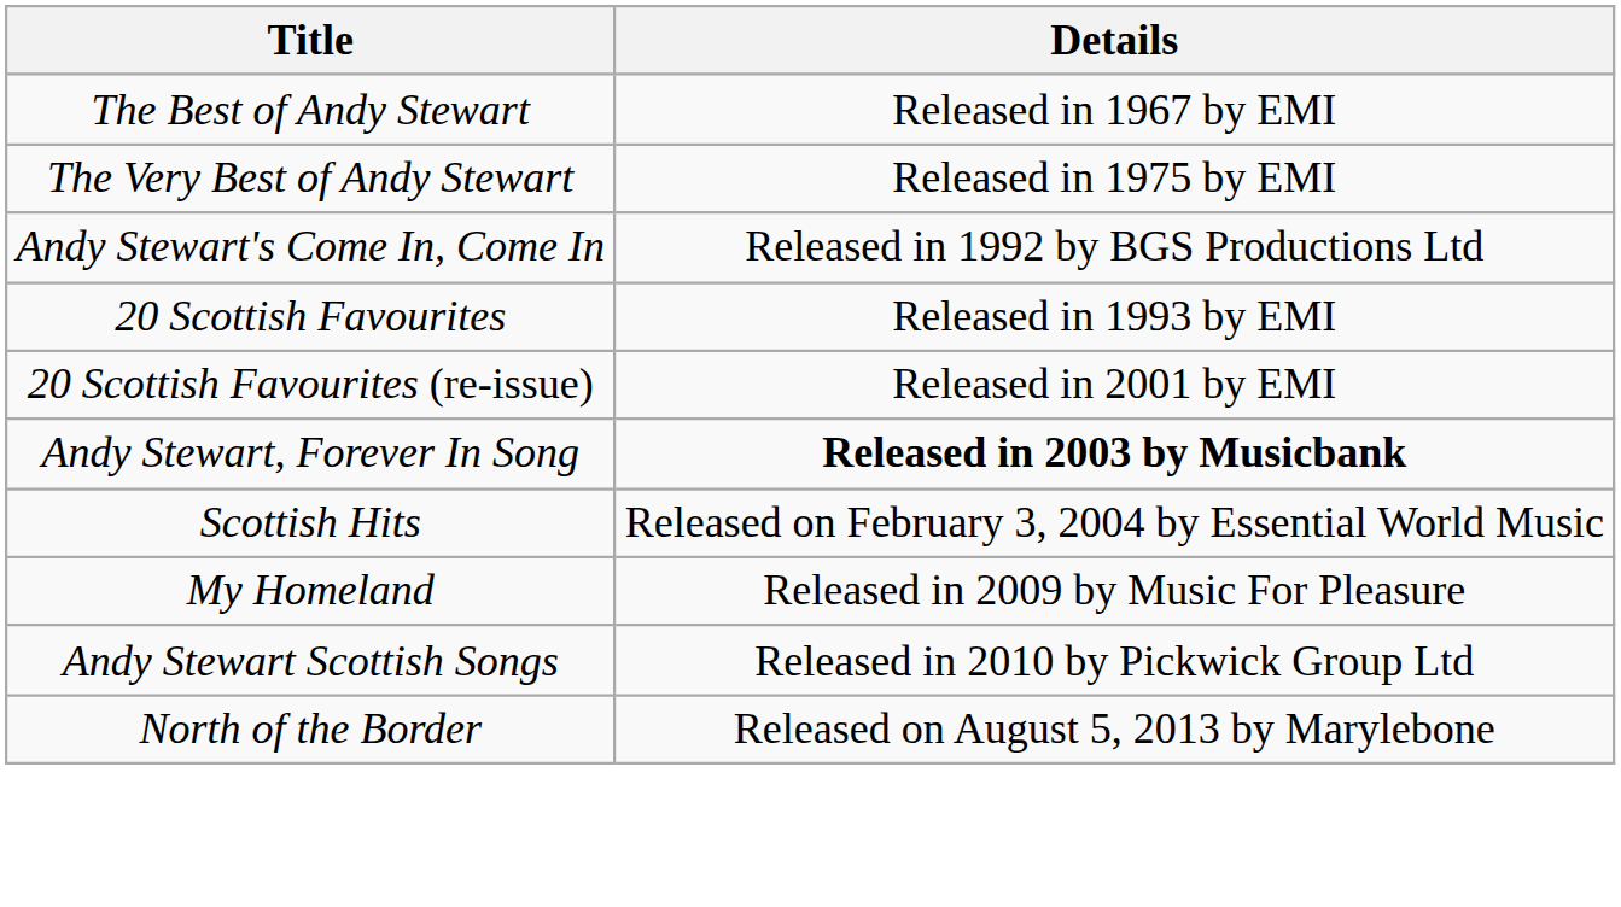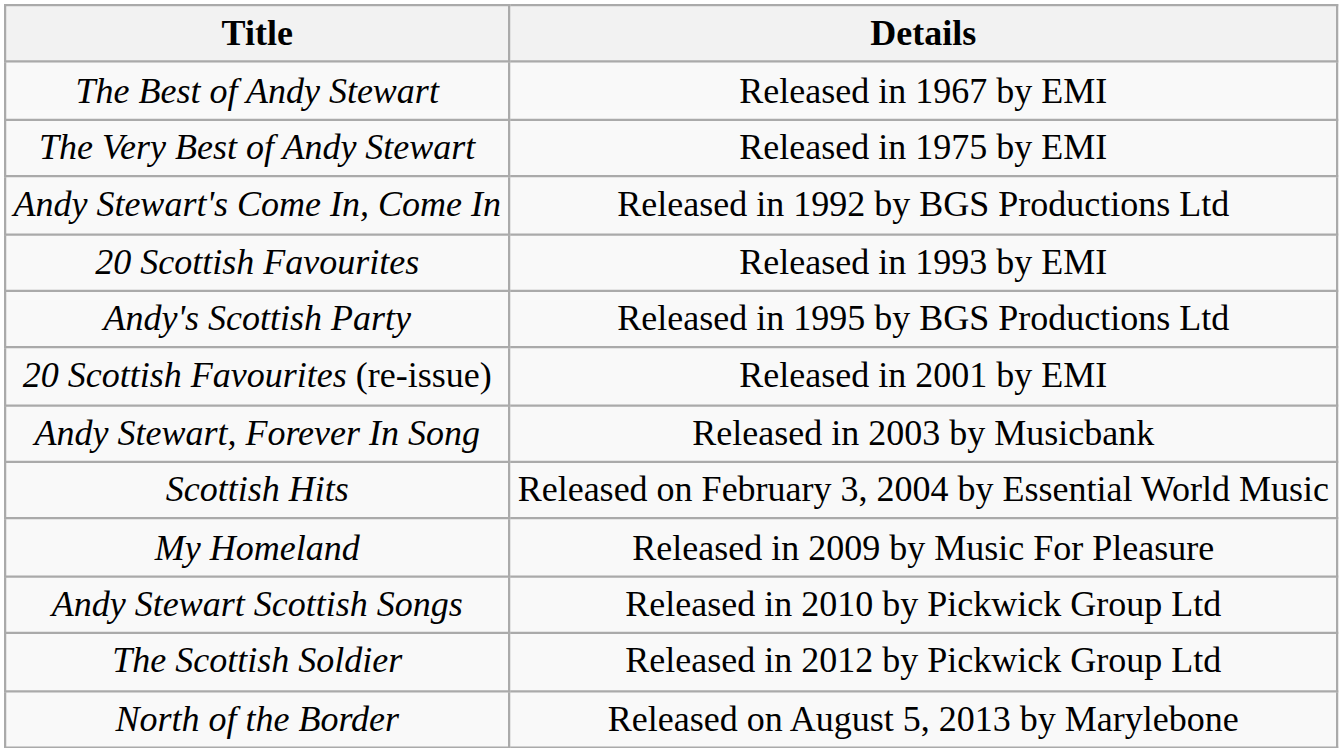+ row: Andy's Scottish Party | Released in 1995 by BGS Productions Ltd
Andy Stewart, Forever In Song | Details: bold -> normal
+ row: The Scottish Soldier | Released in 2012 by Pickwick Group Ltd
